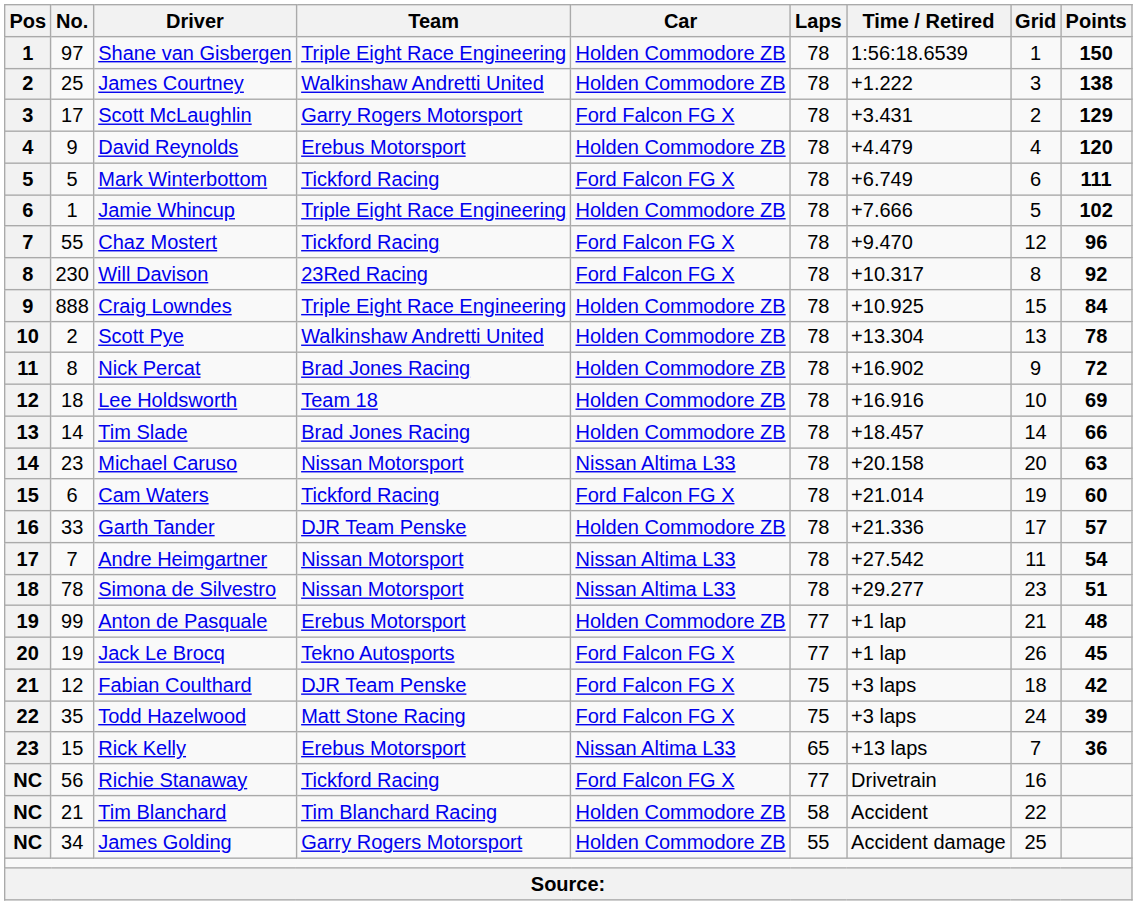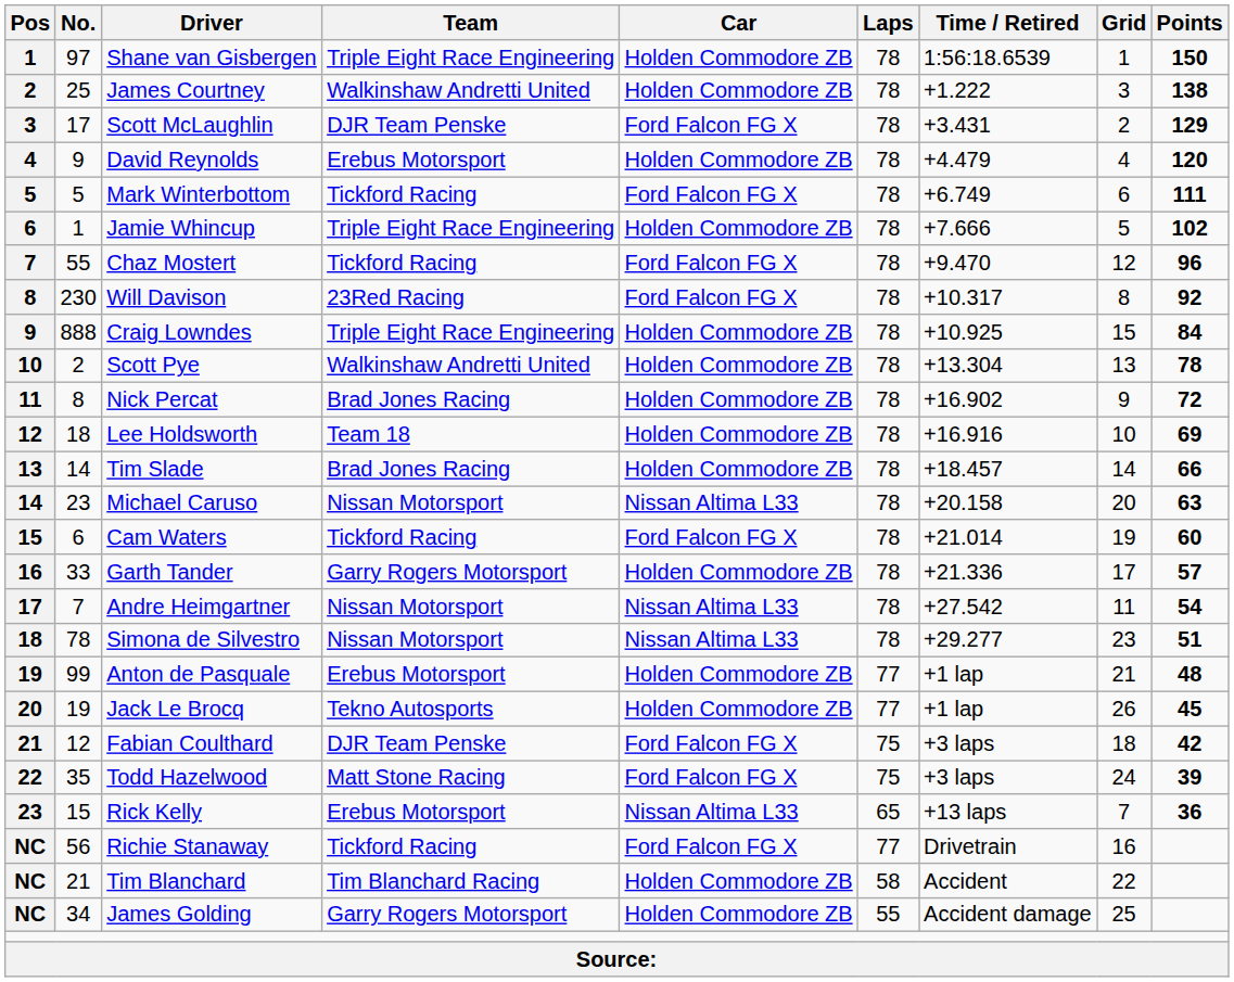Scott McLaughlin | Team: Garry Rogers Motorsport -> DJR Team Penske
Garth Tander | Team: DJR Team Penske -> Garry Rogers Motorsport
Jack Le Brocq | Car: Ford Falcon FG X -> Holden Commodore ZB
